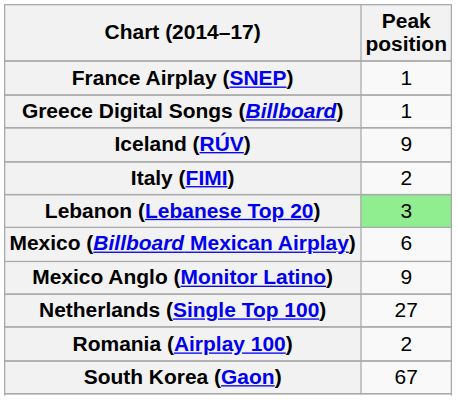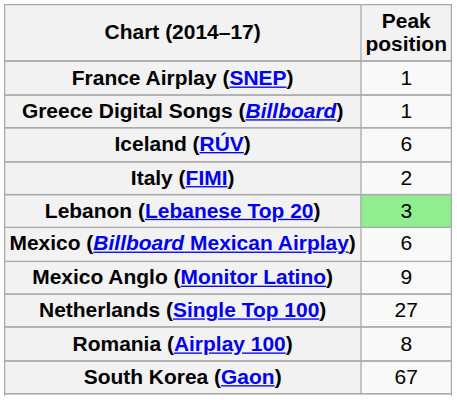Iceland (RÚV) | Peak position: 9 -> 6
Romania (Airplay 100) | Peak position: 2 -> 8
